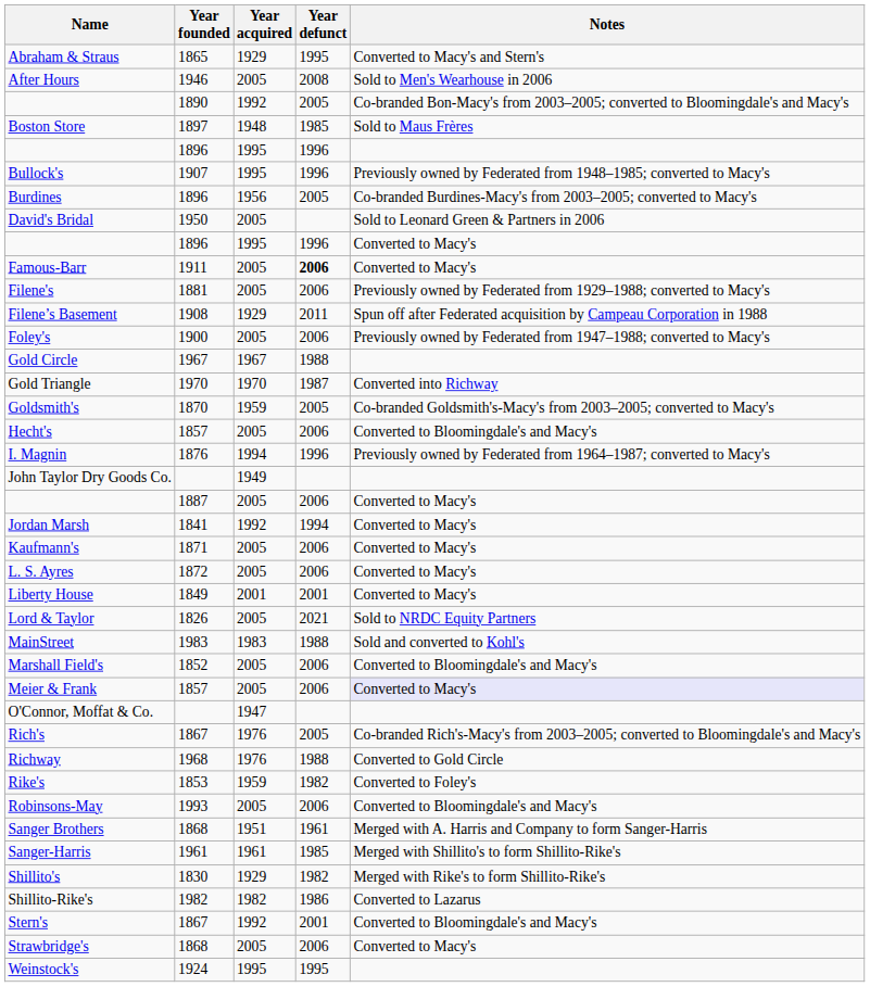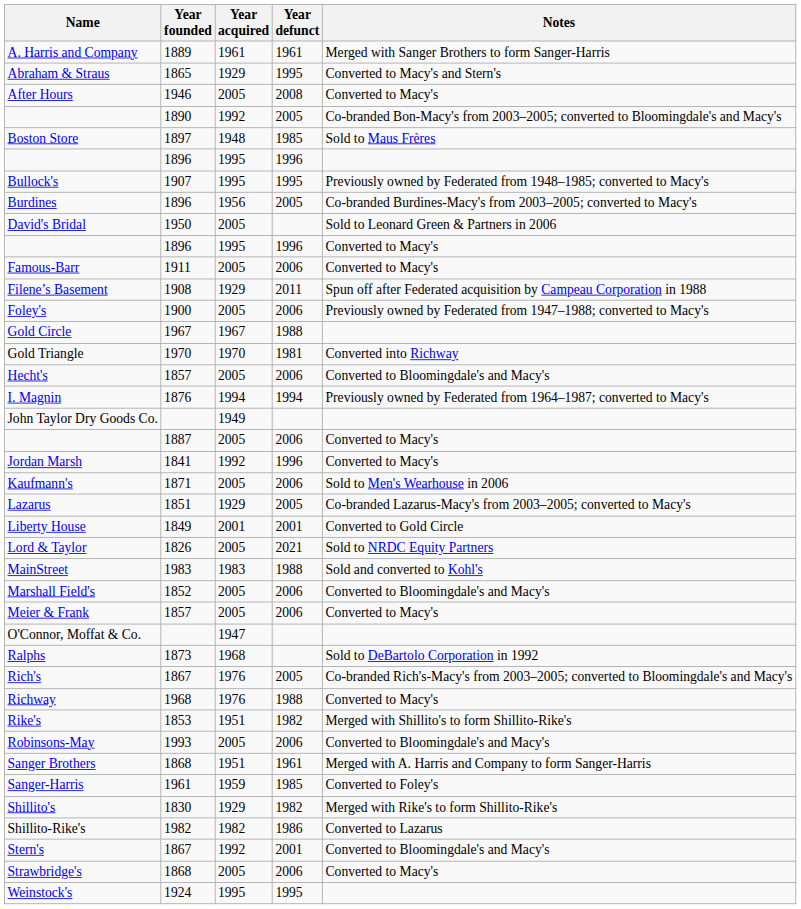+ row: A. Harris and Company | 1889 | 1961 | 1961 | Merged with Sanger Brothers to form Sanger-Harris
After Hours | Notes: Sold to Men's Wearhouse in 2006 -> Converted to Macy's
Bullock's | Year defunct: 1996 -> 1995
Famous-Barr | Year defunct: bold -> normal
- row: Filene's | 1881 | 2005 | 2006 | Previously owned by Federated from 1929–1988; converted to Macy's
Gold Triangle | Year defunct: 1987 -> 1981
- row: Goldsmith's | 1870 | 1959 | 2005 | Co-branded Goldsmith's-Macy's from 2003–2005; converted to Macy's
I. Magnin | Year defunct: 1996 -> 1994
Jordan Marsh | Year defunct: 1994 -> 1996
Kaufmann's | Notes: Converted to Macy's -> Sold to Men's Wearhouse in 2006
- row: L. S. Ayres | 1872 | 2005 | 2006 | Converted to Macy's
+ row: Lazarus | 1851 | 1929 | 2005 | Co-branded Lazarus-Macy's from 2003–2005; converted to Macy's
Liberty House | Notes: Converted to Macy's -> Converted to Gold Circle
Meier & Frank | Notes: lavender background -> no background
+ row: Ralphs | 1873 | 1968 | Sold to DeBartolo Corporation in 1992
Richway | Notes: Converted to Gold Circle -> Converted to Macy's
Rike's | Year acquired: 1959 -> 1951
Rike's | Notes: Converted to Foley's -> Merged with Shillito's to form Shillito-Rike's
Sanger-Harris | Year acquired: 1961 -> 1959
Sanger-Harris | Notes: Merged with Shillito's to form Shillito-Rike's -> Converted to Foley's
